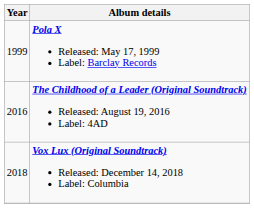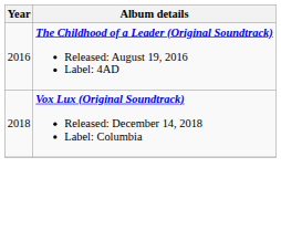- row: 1999 | Pola X Released: May 17, 1999 Label: Barclay Records
